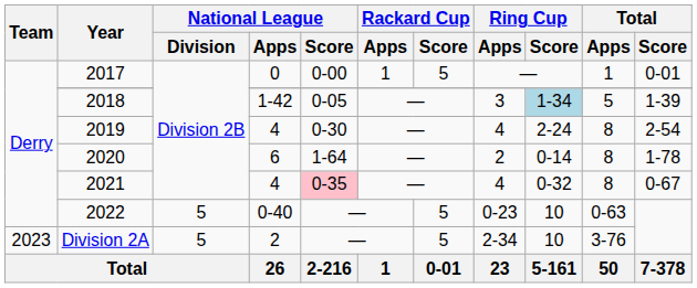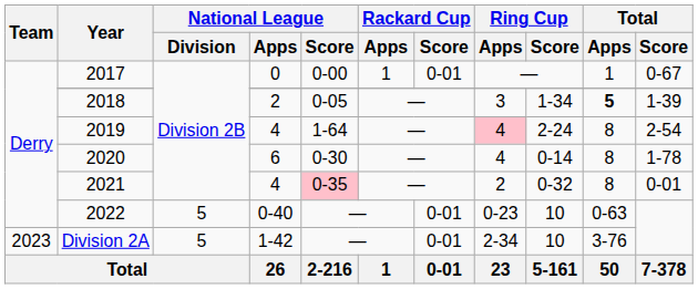2017 | Rackard Cup / Score: 5 -> 0-01
2017 | Total / Score: 0-01 -> 0-67
2018 | National League / Apps: 1-42 -> 2
2018 | Ring Cup / Score: lightblue background -> no background
2018 | Total / Apps: normal -> bold
2019 | National League / Score: 0-30 -> 1-64
2019 | Ring Cup / Apps: no background -> pink background
2020 | National League / Score: 1-64 -> 0-30
2020 | Ring Cup / Apps: 2 -> 4
2021 | Ring Cup / Apps: 4 -> 2
2021 | Total / Score: 0-67 -> 0-01
2022 | Rackard Cup / Score: 5 -> 0-01
Division 2A | National League / Apps: 2 -> 1-42
Division 2A | Rackard Cup / Score: 5 -> 0-01
